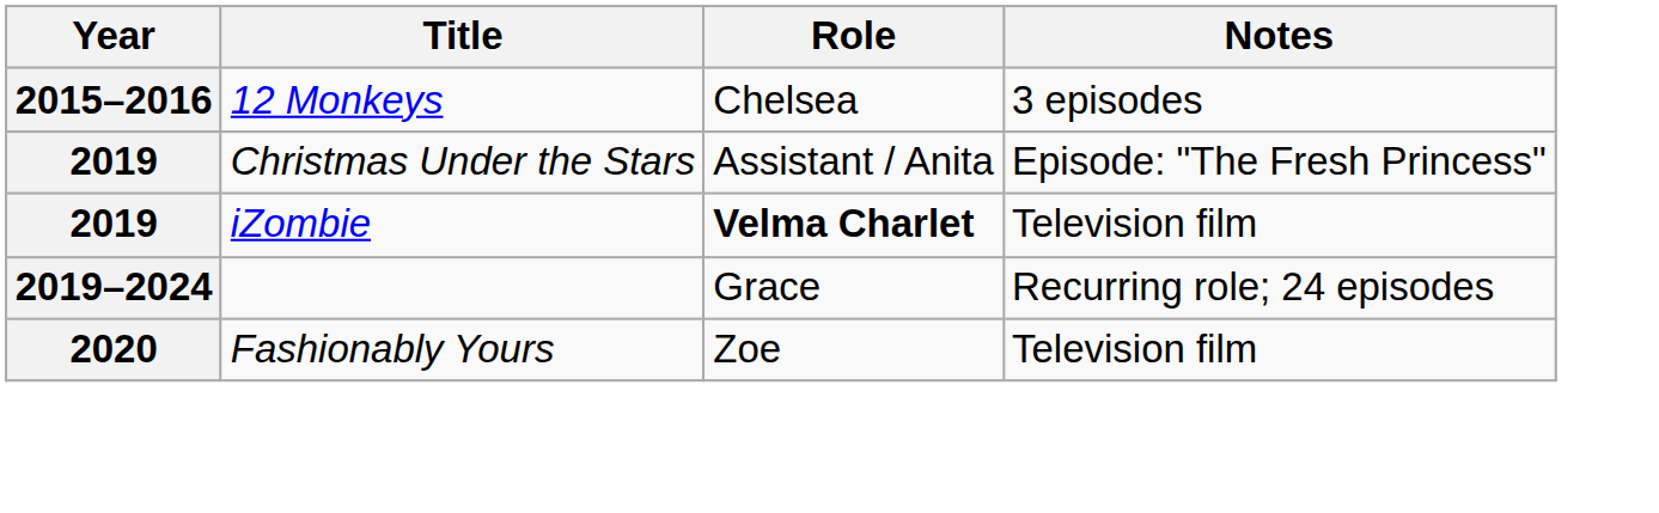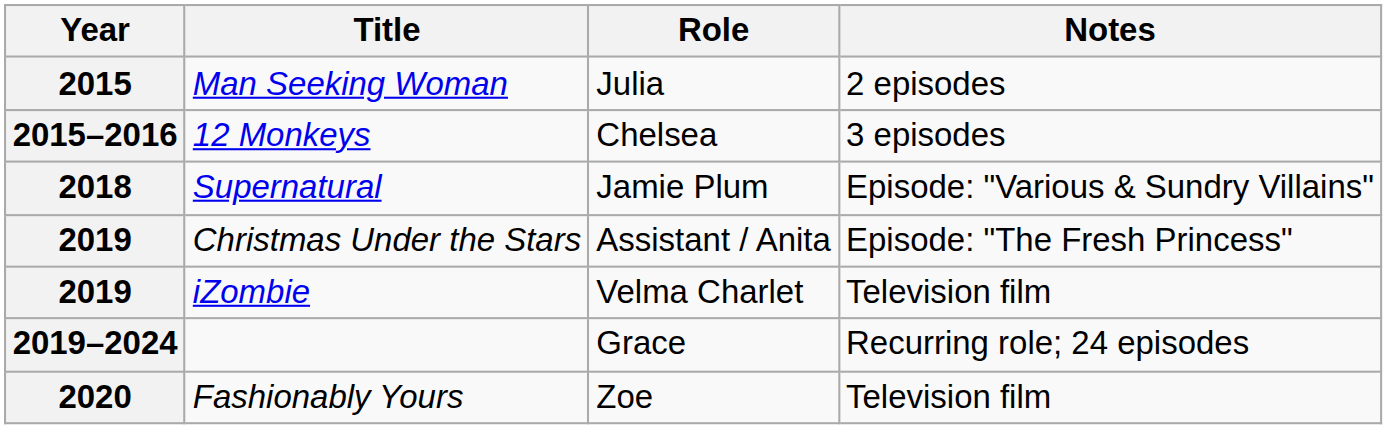+ row: 2015 | Man Seeking Woman | Julia | 2 episodes
+ row: 2018 | Supernatural | Jamie Plum | Episode: "Various & Sundry Villains"
iZombie | Role: bold -> normal
